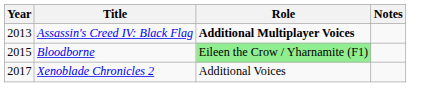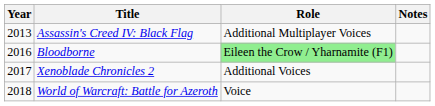Assassin's Creed IV: Black Flag | Role: bold -> normal
Bloodborne | Year: 2015 -> 2016
+ row: 2018 | World of Warcraft: Battle for Azeroth | Voice
